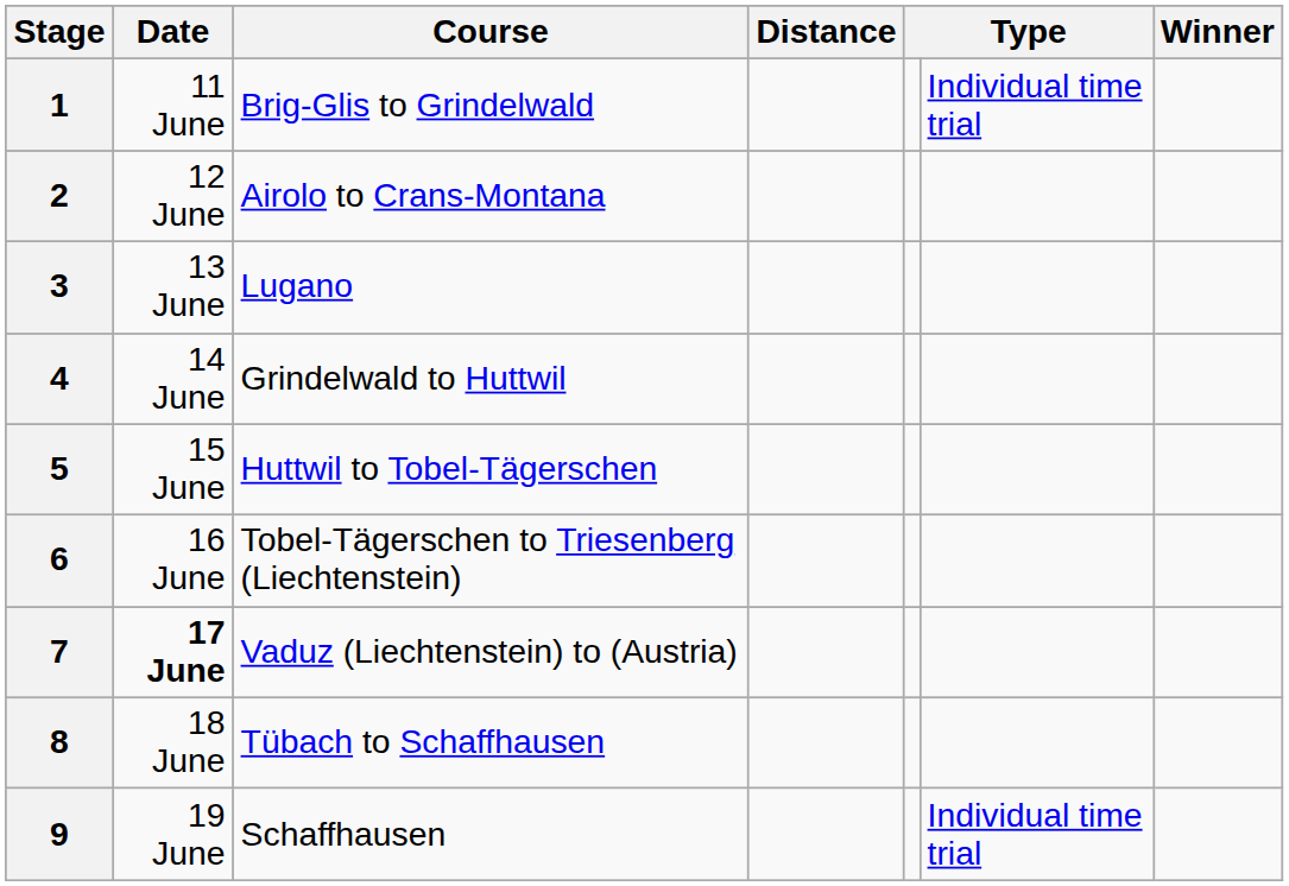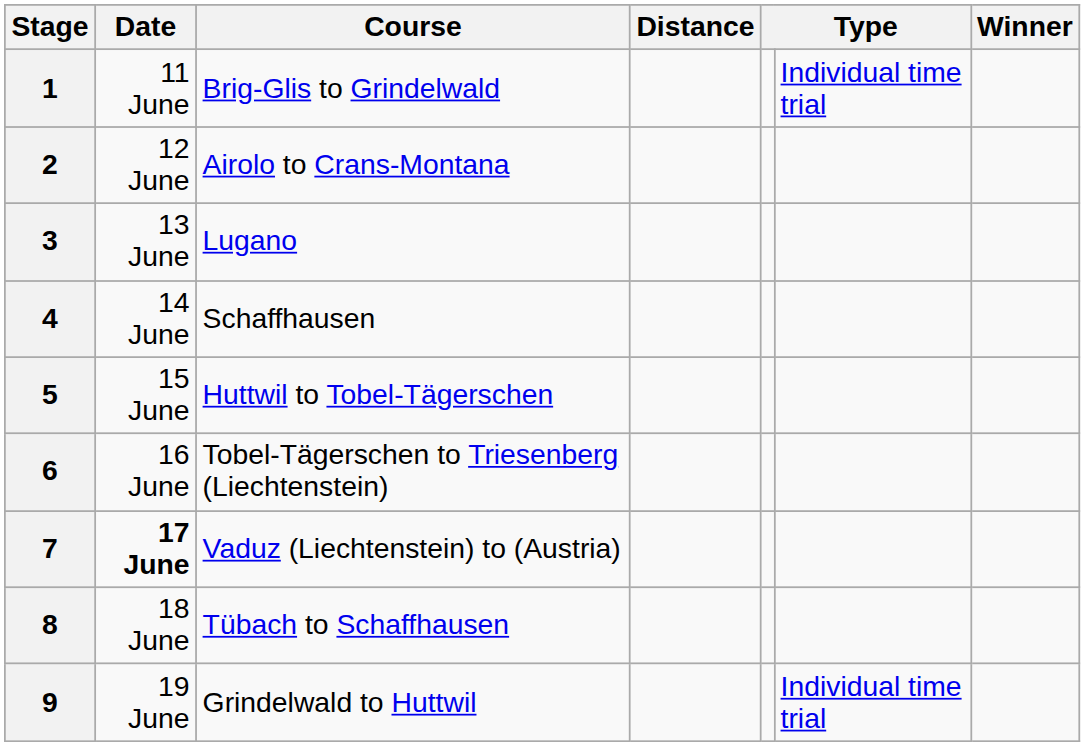4 | Course: Grindelwald to Huttwil -> Schaffhausen
9 | Course: Schaffhausen -> Grindelwald to Huttwil
